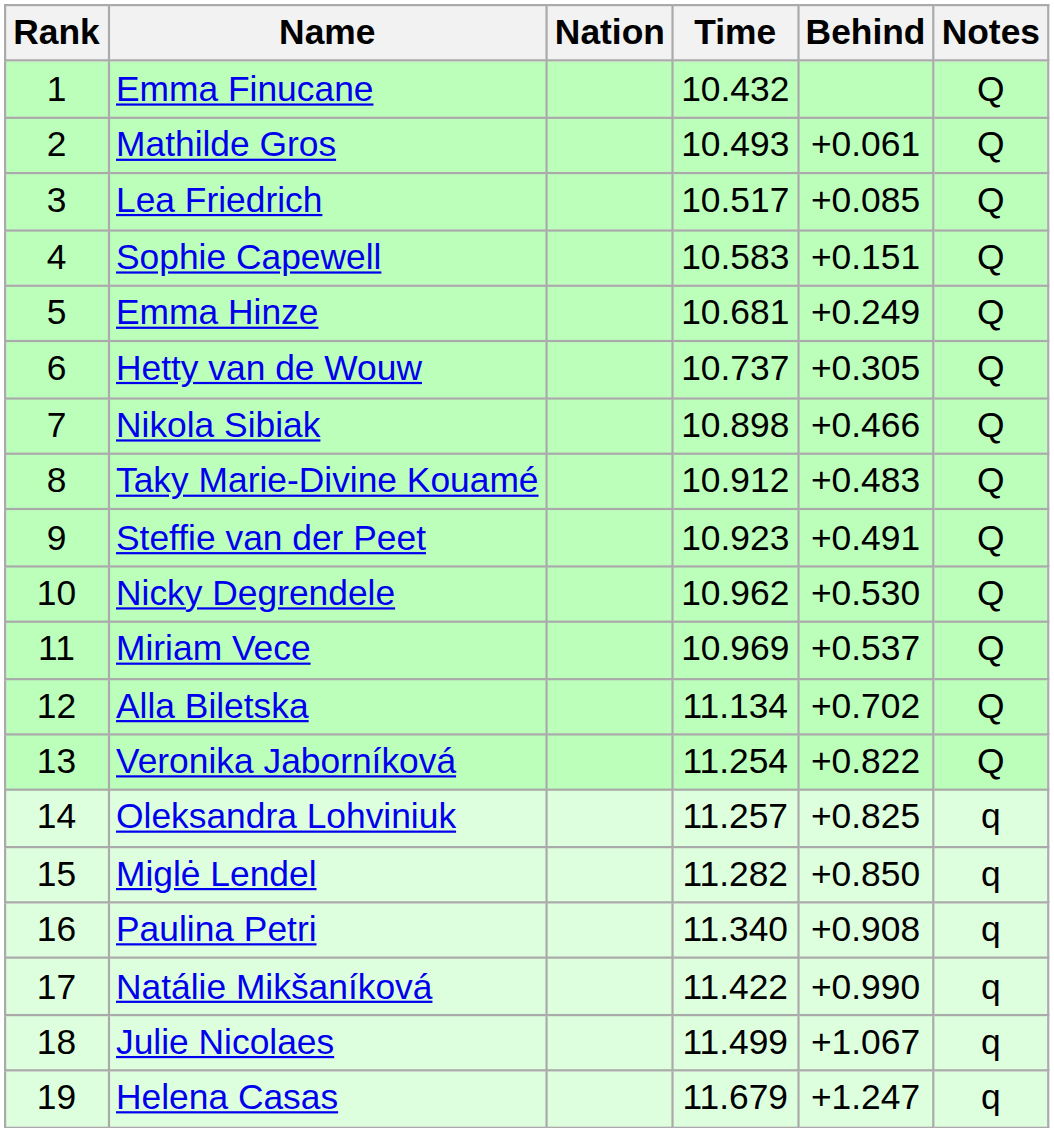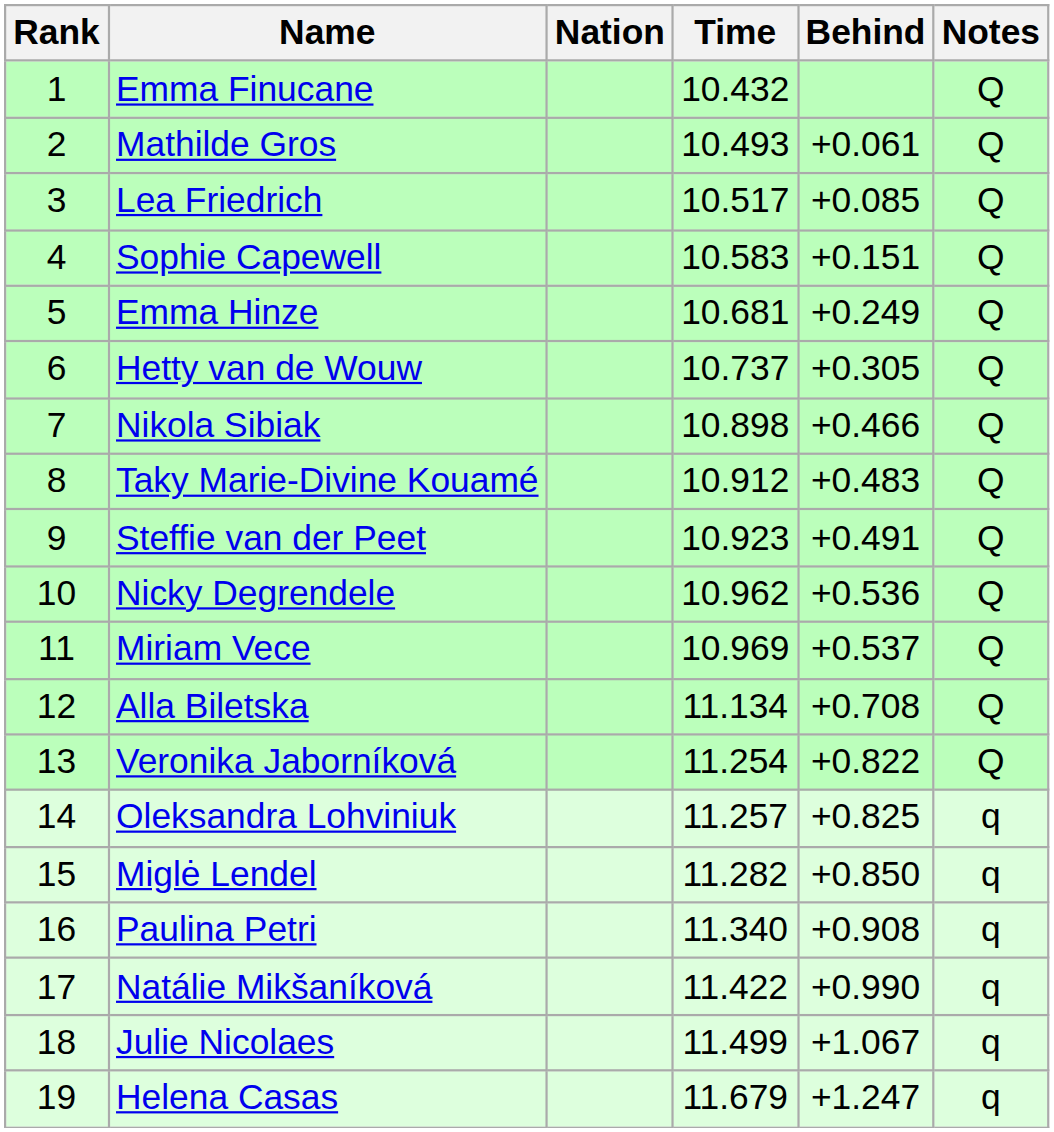Nicky Degrendele | Behind: +0.530 -> +0.536
Alla Biletska | Behind: +0.702 -> +0.708
